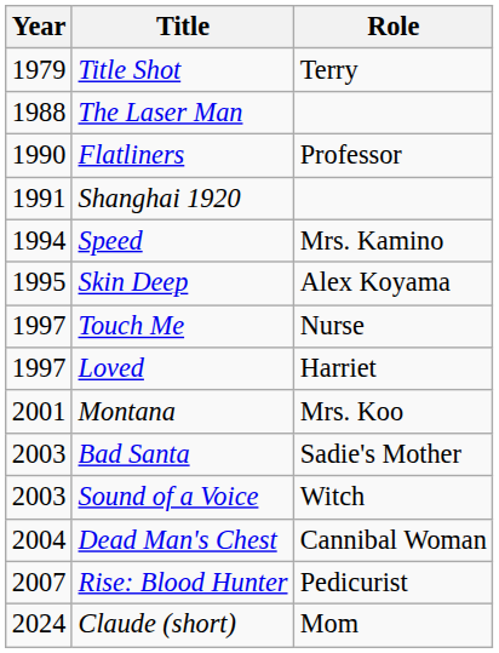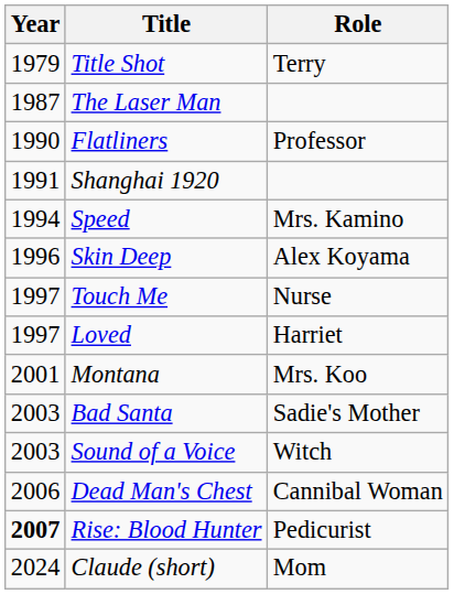The Laser Man | Year: 1988 -> 1987
Skin Deep | Year: 1995 -> 1996
Dead Man's Chest | Year: 2004 -> 2006
Rise: Blood Hunter | Year: normal -> bold
